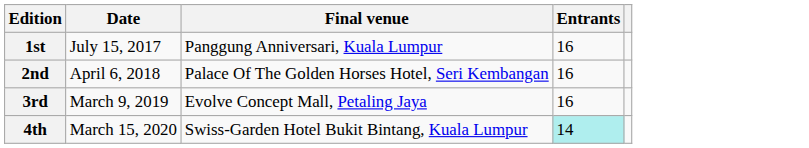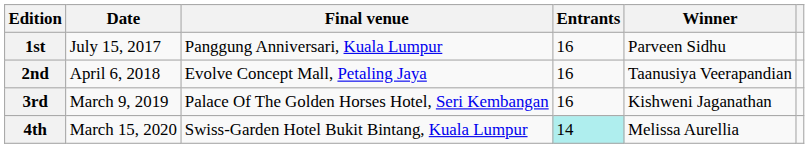+ column: Winner | Parveen Sidhu | Taanusiya Veerapandian | Kishweni Jaganathan | Melissa Aurellia
2nd | Final venue: Palace Of The Golden Horses Hotel, Seri Kembangan -> Evolve Concept Mall, Petaling Jaya
3rd | Final venue: Evolve Concept Mall, Petaling Jaya -> Palace Of The Golden Horses Hotel, Seri Kembangan
